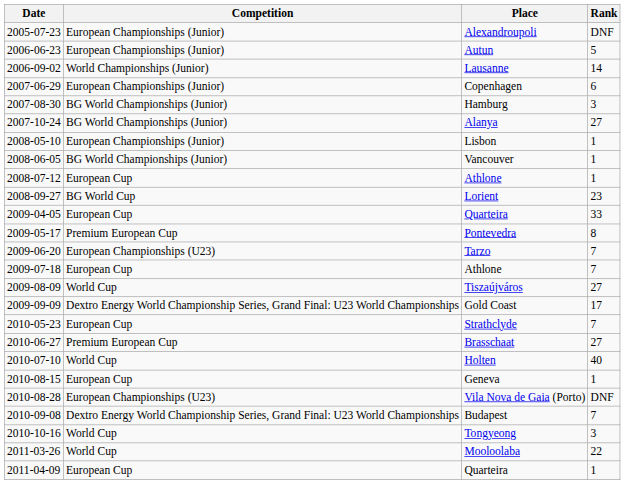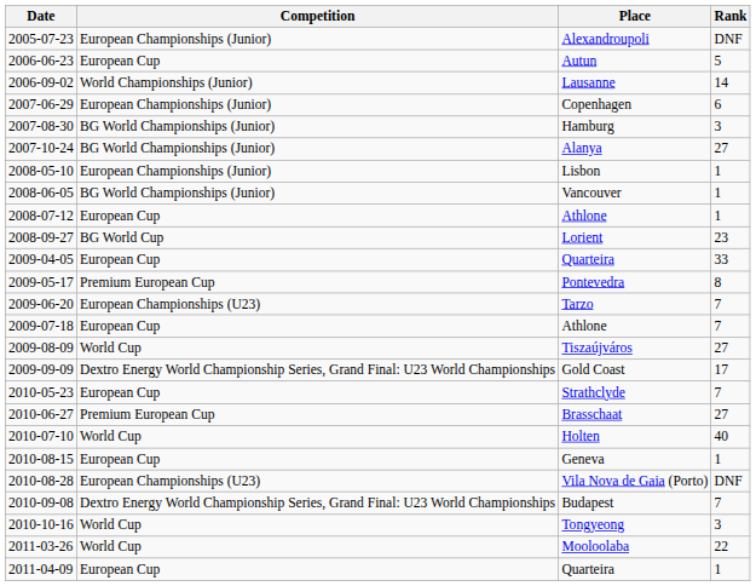Autun | Competition: European Championships (Junior) -> European Cup
